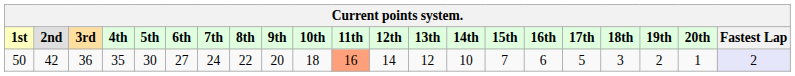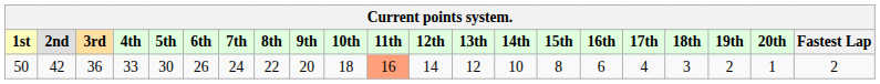50 | 4th: 35 -> 33
50 | 6th: 27 -> 26
50 | 15th: 7 -> 8
50 | 17th: 5 -> 4
50 | Fastest Lap: lavender background -> no background
